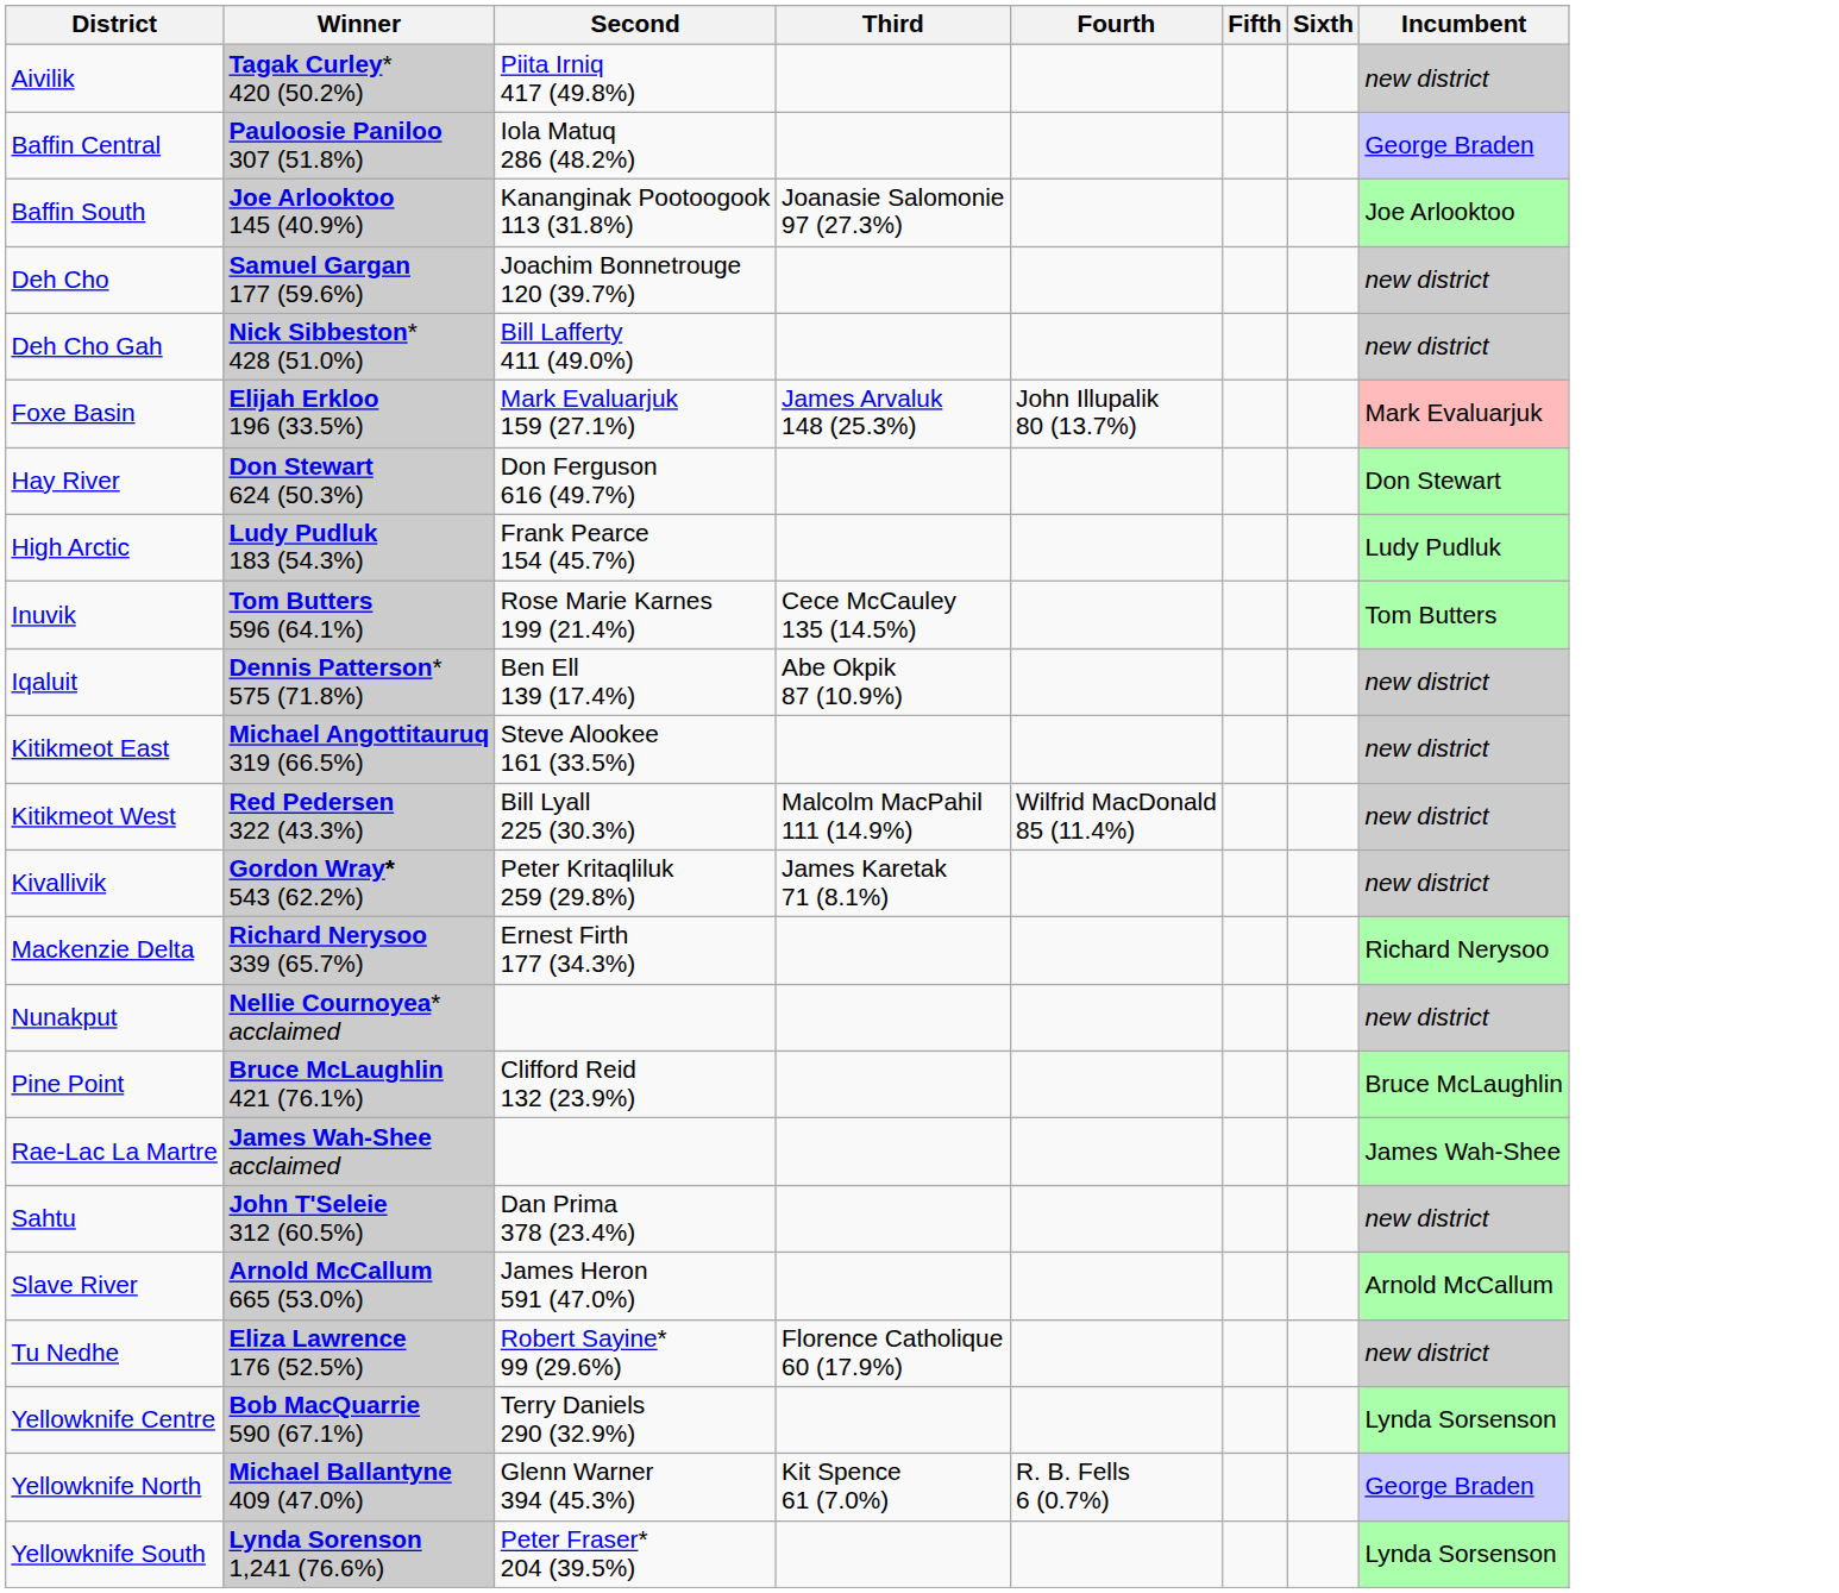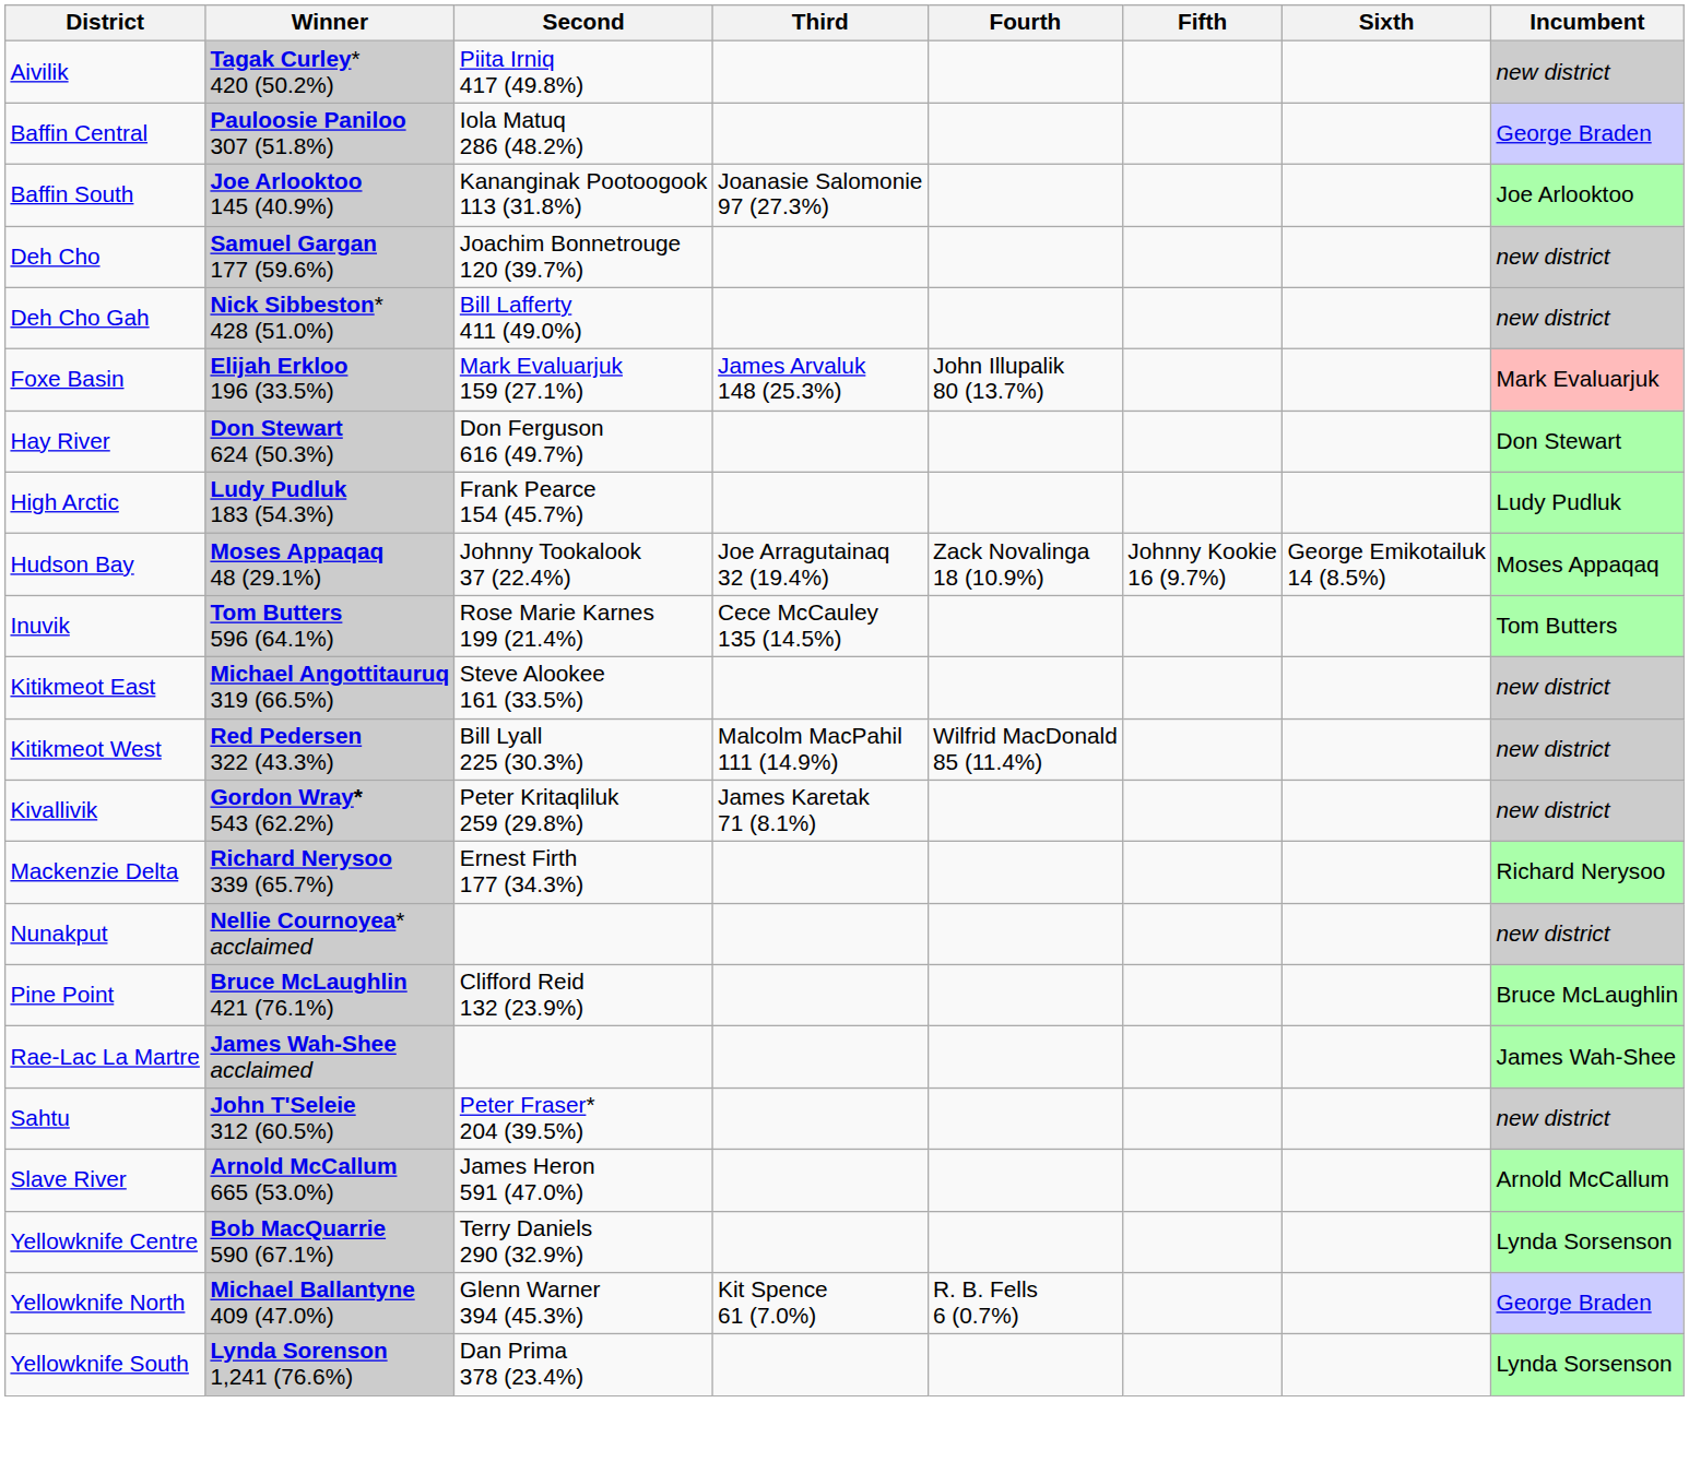+ row: Hudson Bay | Moses Appaqaq 48 (29.1%) | Johnny Tookalook 37 (22.4%) | Joe Arragutainaq 32 (19.4%) | Zack Novalinga 18 (10.9%) | Johnny Kookie 16 (9.7%) | George Emikotailuk 14 (8.5%) | Moses Appaqaq
- row: Iqaluit | Dennis Patterson* 575 (71.8%) | Ben Ell 139 (17.4%) | Abe Okpik 87 (10.9%) | new district
Sahtu | Second: Dan Prima 378 (23.4%) -> Peter Fraser* 204 (39.5%)
- row: Tu Nedhe | Eliza Lawrence 176 (52.5%) | Robert Sayine* 99 (29.6%) | Florence Catholique 60 (17.9%) | new district
Yellowknife South | Second: Peter Fraser* 204 (39.5%) -> Dan Prima 378 (23.4%)
